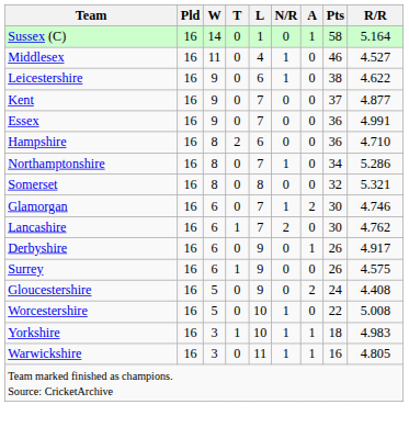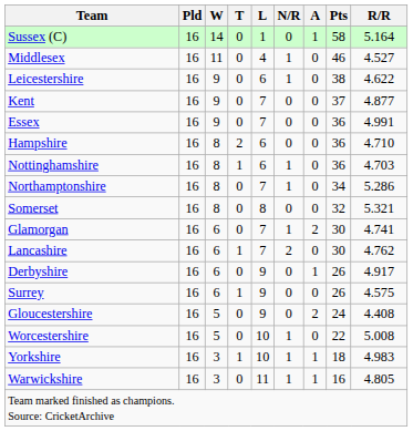+ row: Nottinghamshire | 16 | 8 | 1 | 6 | 1 | 0 | 36 | 4.703
Glamorgan | R/R: 4.746 -> 4.741
